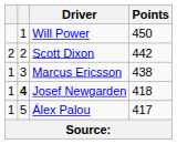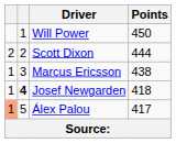Scott Dixon | Points: 442 -> 444
Álex Palou | column 1: no background -> lightsalmon background
